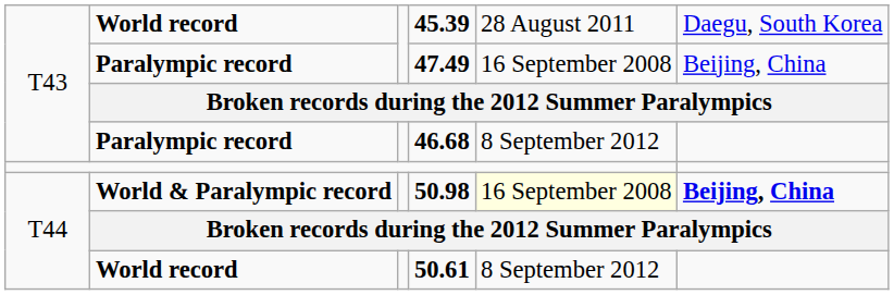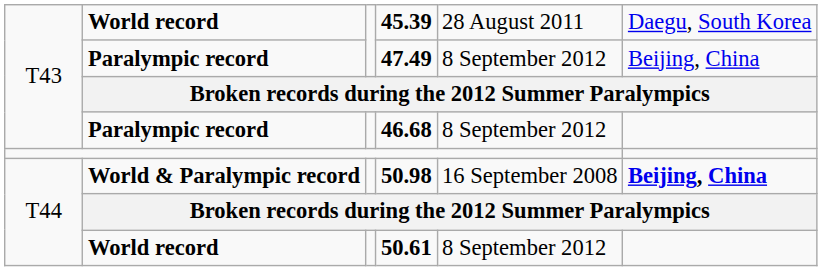47.49 | column 5: 16 September 2008 -> 8 September 2012
50.98 | column 5: lightyellow background -> no background
